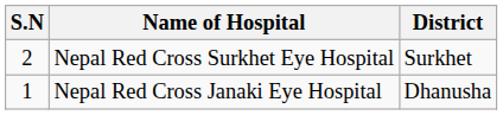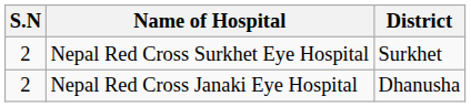Nepal Red Cross Janaki Eye Hospital | S.N: 1 -> 2
